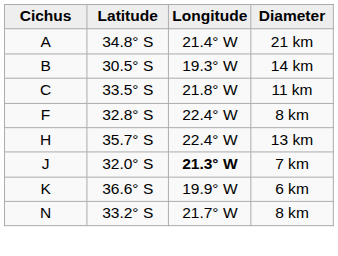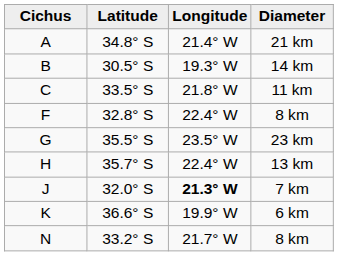+ row: G | 35.5° S | 23.5° W | 23 km
